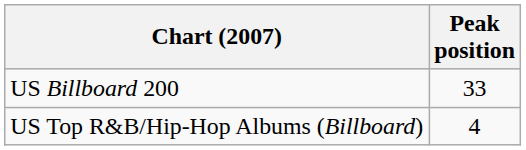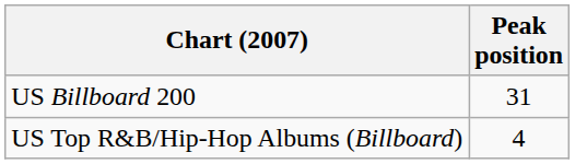US Billboard 200 | Peak position: 33 -> 31
